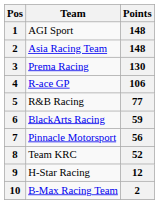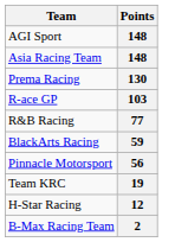- column: Pos | 1 | 2 | 3 | 4 | 5 | 6 | 7 | 8 | 9 | 10
R-ace GP | Points: 106 -> 103
Team KRC | Points: 52 -> 19
